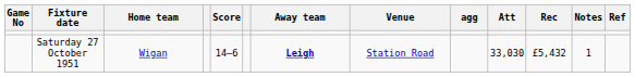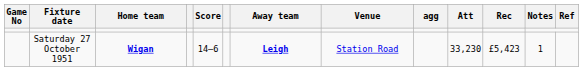Saturday 27 October 1951 | Home team: normal -> bold
Saturday 27 October 1951 | Att: 33,030 -> 33,230
Saturday 27 October 1951 | Rec: £5,432 -> £5,423
